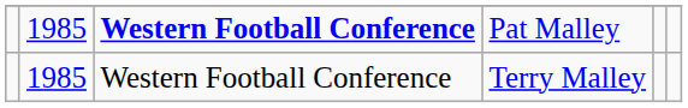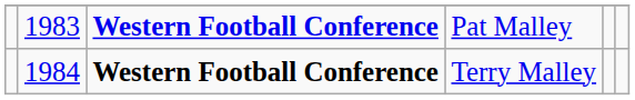Pat Malley | column 2: 1985 -> 1983
Terry Malley | column 2: 1985 -> 1984
Terry Malley | column 3: normal -> bold
